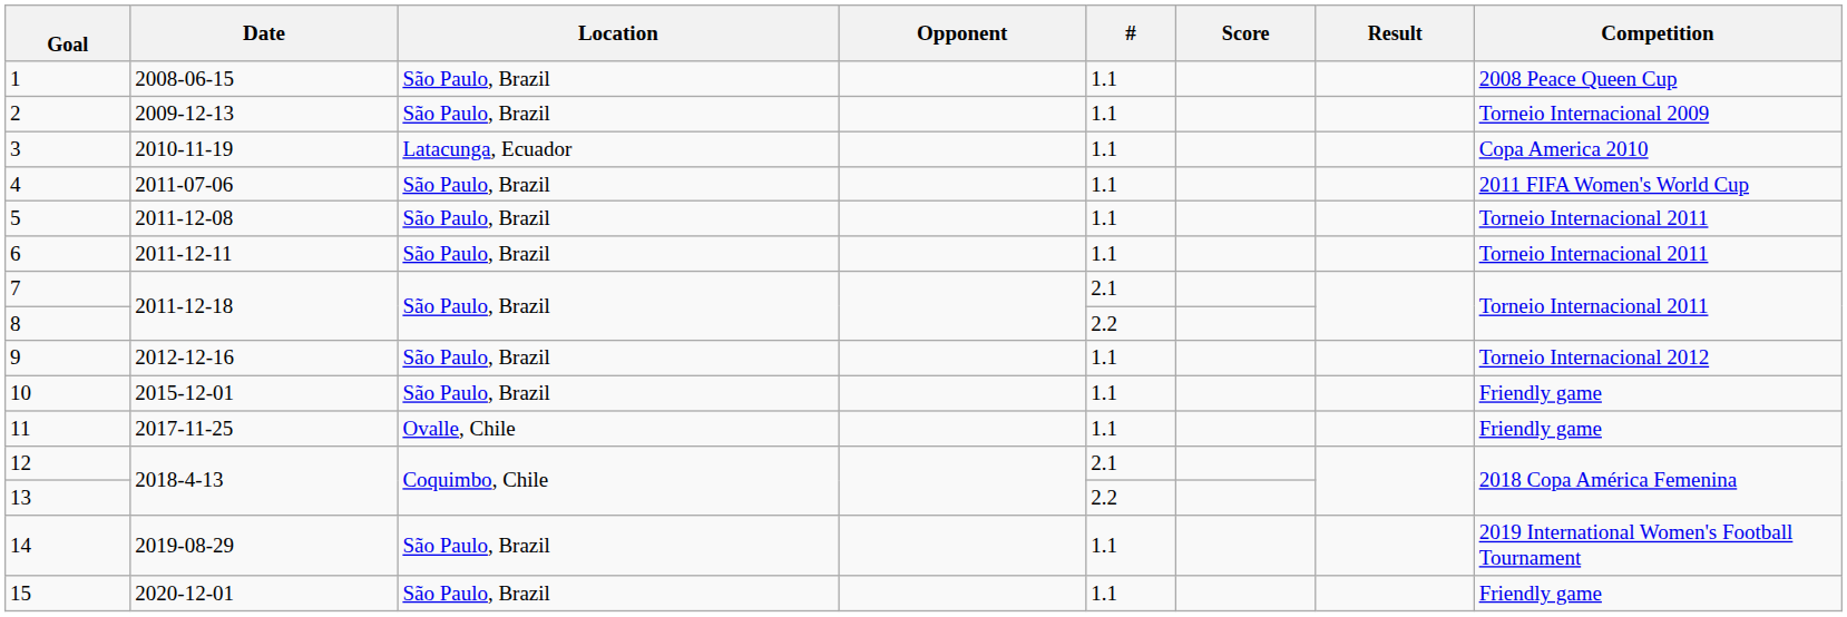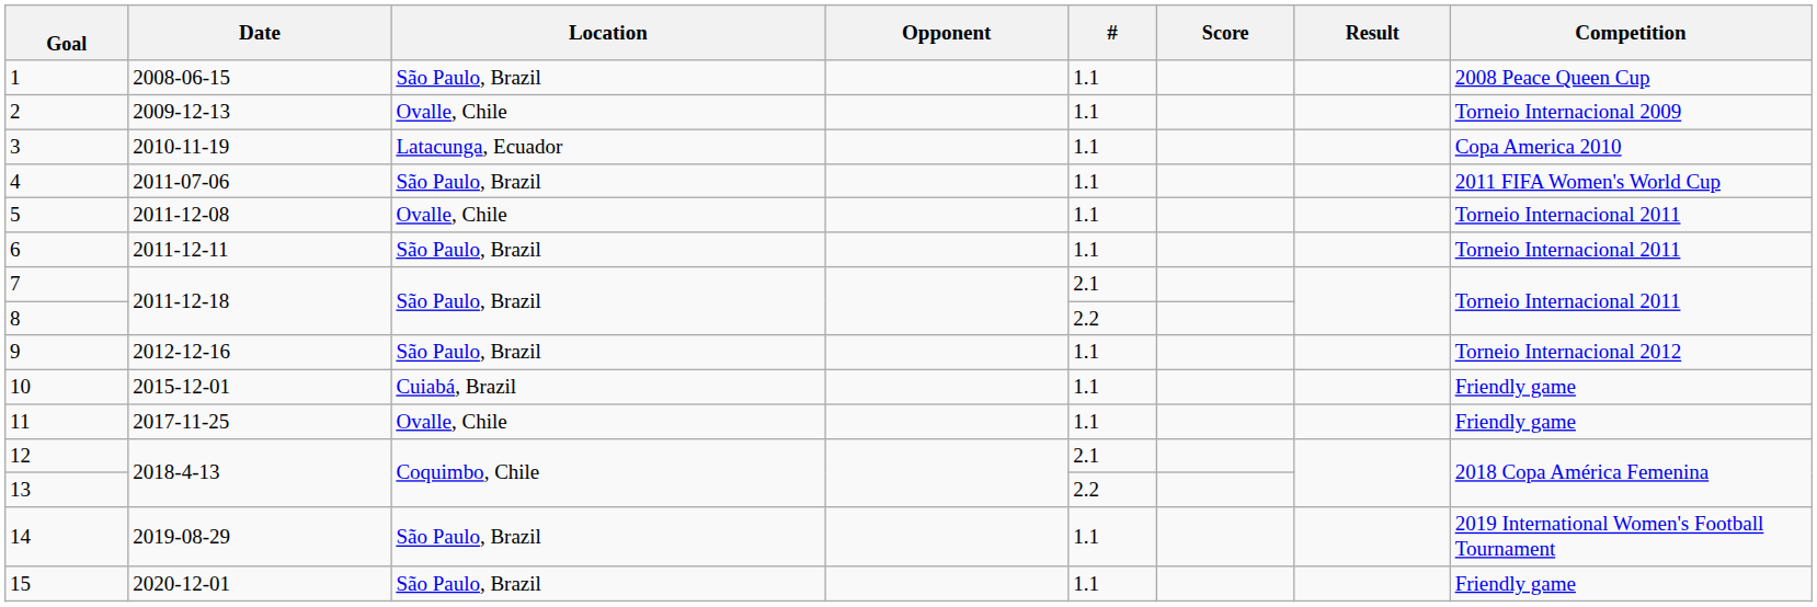2 | Location: São Paulo, Brazil -> Ovalle, Chile
5 | Location: São Paulo, Brazil -> Ovalle, Chile
10 | Location: São Paulo, Brazil -> Cuiabá, Brazil
